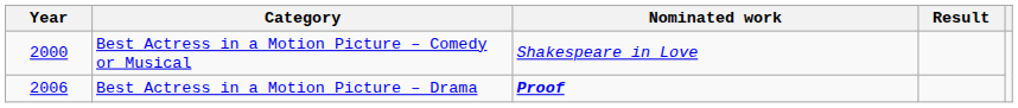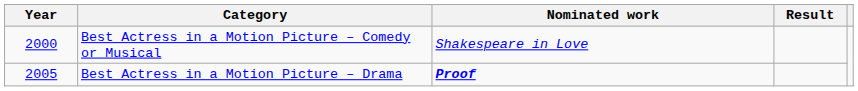Best Actress in a Motion Picture – Drama | Year: 2006 -> 2005
